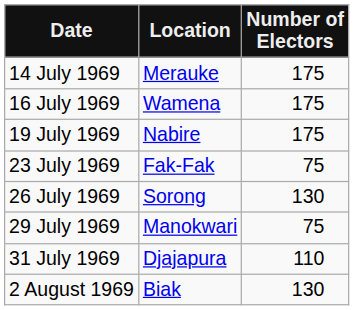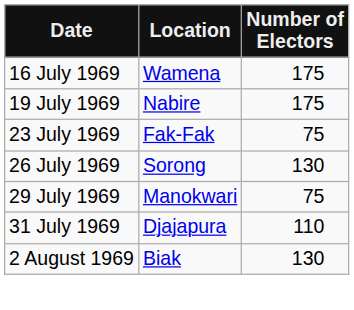- row: 14 July 1969 | Merauke | 175
